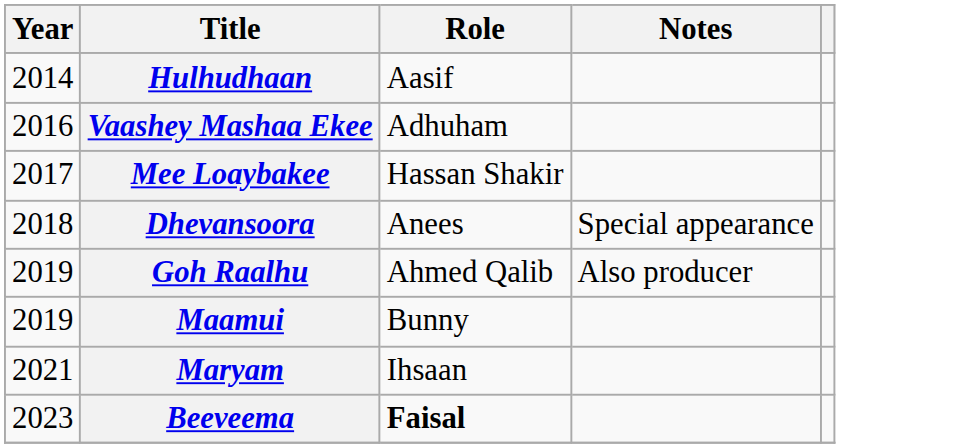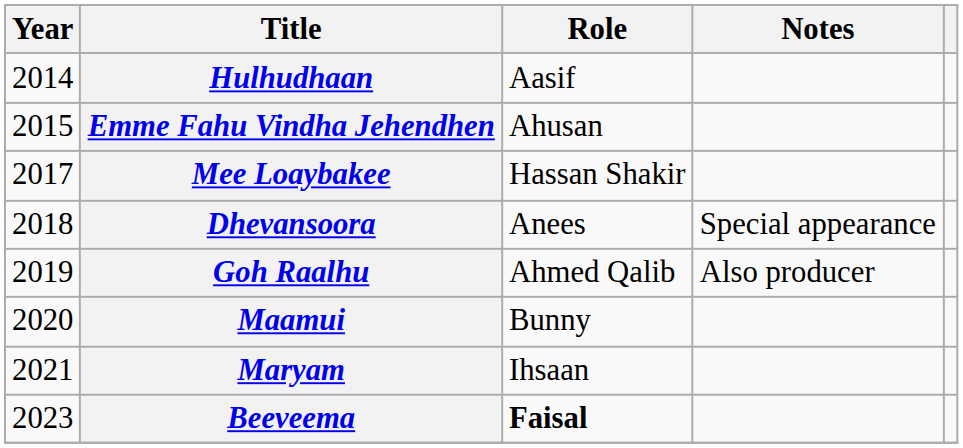+ row: 2015 | Emme Fahu Vindha Jehendhen | Ahusan
- row: 2016 | Vaashey Mashaa Ekee | Adhuham
Maamui | Year: 2019 -> 2020
